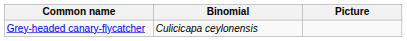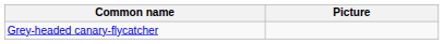- column: Binomial | Culicicapa ceylonensis
